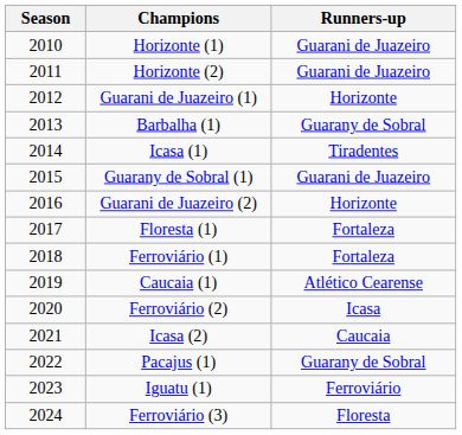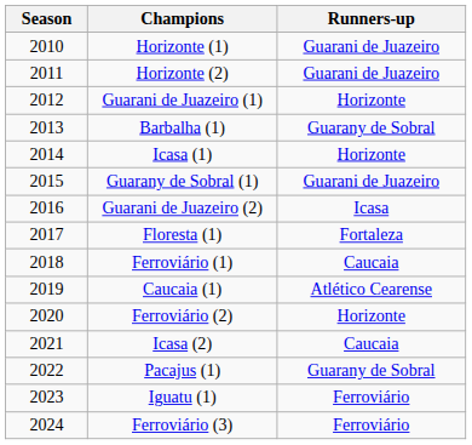Icasa (1) | Runners-up: Tiradentes -> Horizonte
Guarani de Juazeiro (2) | Runners-up: Horizonte -> Icasa
Ferroviário (1) | Runners-up: Fortaleza -> Caucaia
Ferroviário (2) | Runners-up: Icasa -> Horizonte
Ferroviário (3) | Runners-up: Floresta -> Ferroviário
